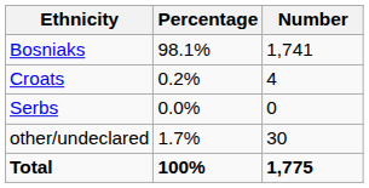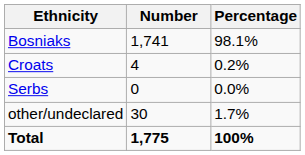columns swapped: Number <-> Percentage
